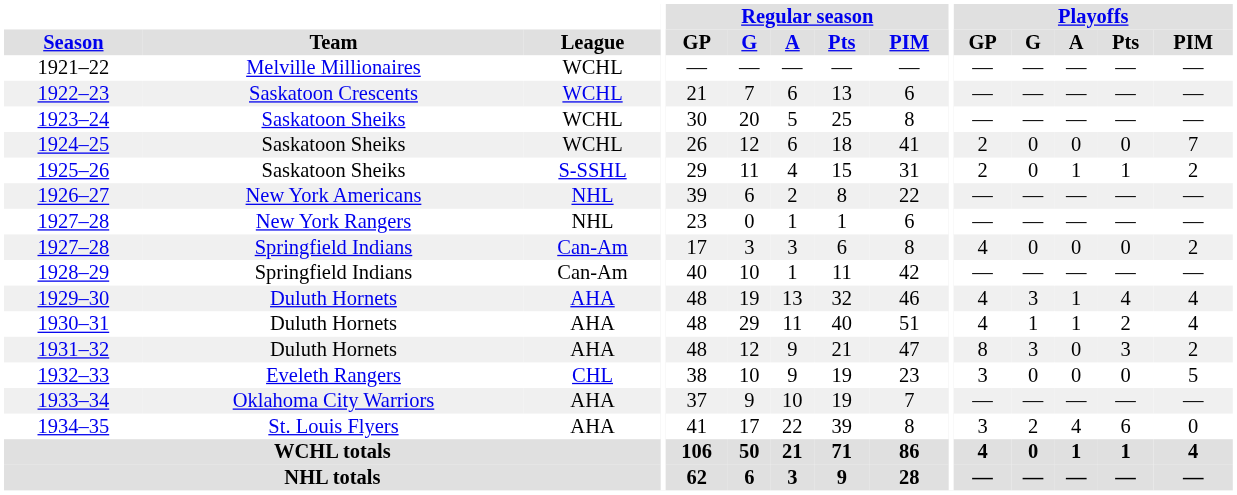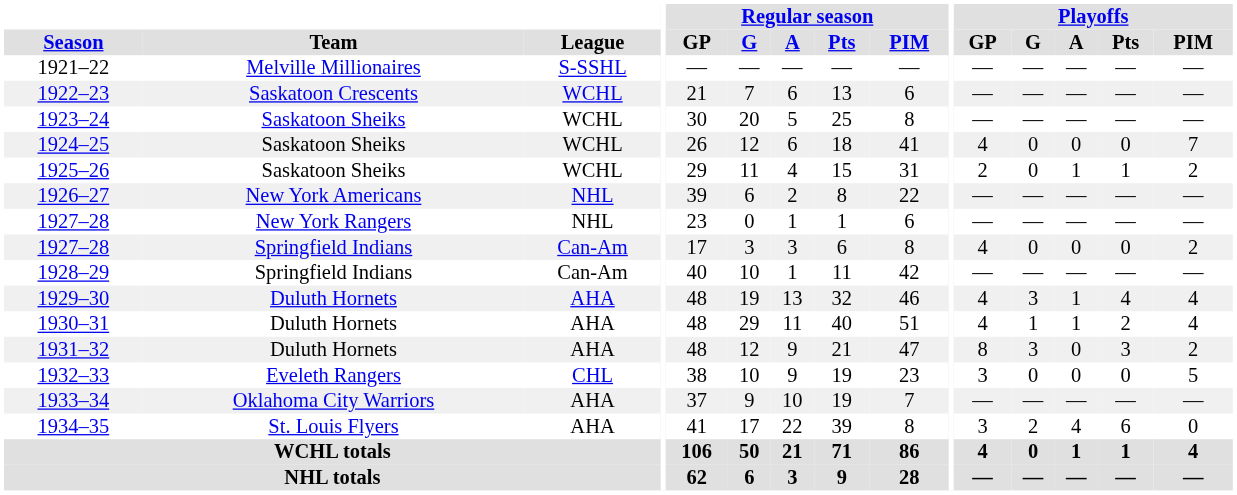1921–22 | League: WCHL -> S-SSHL
1924–25 | Playoffs / GP: 2 -> 4
1925–26 | League: S-SSHL -> WCHL
